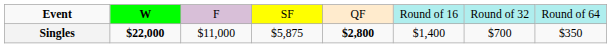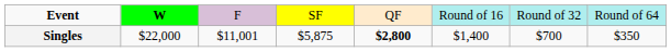Singles | column 2: bold -> normal
Singles | column 3: $11,000 -> $11,001
